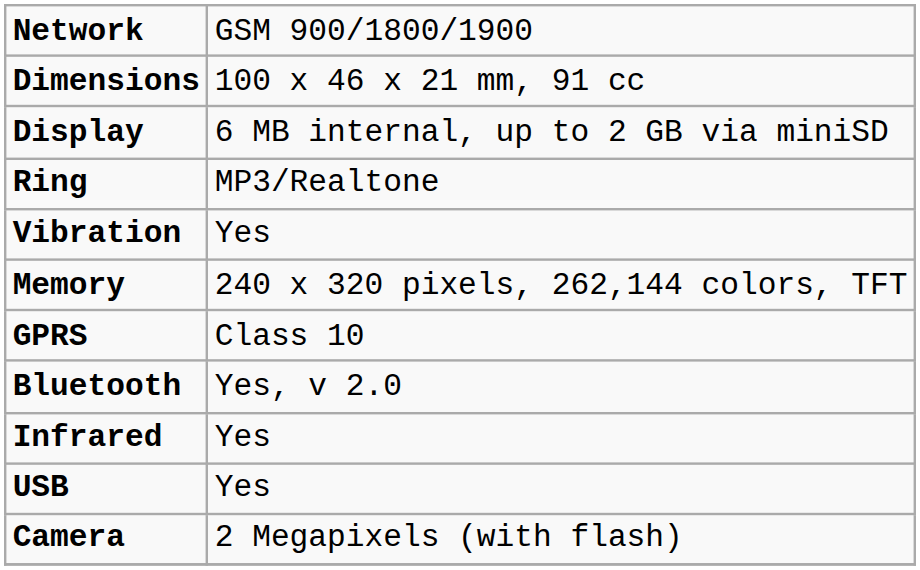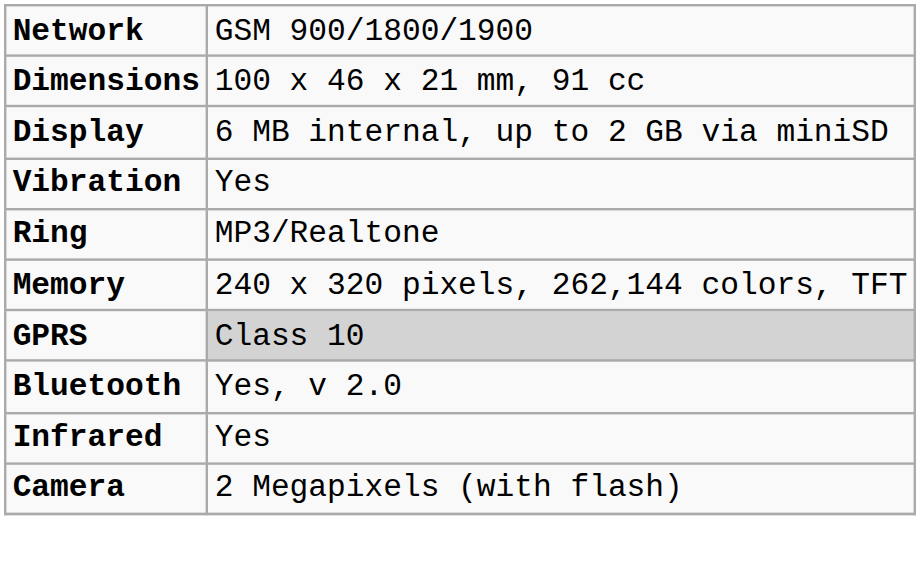rows swapped: Ring <-> Vibration
GPRS | column 2: no background -> lightgrey background
- row: USB | Yes
